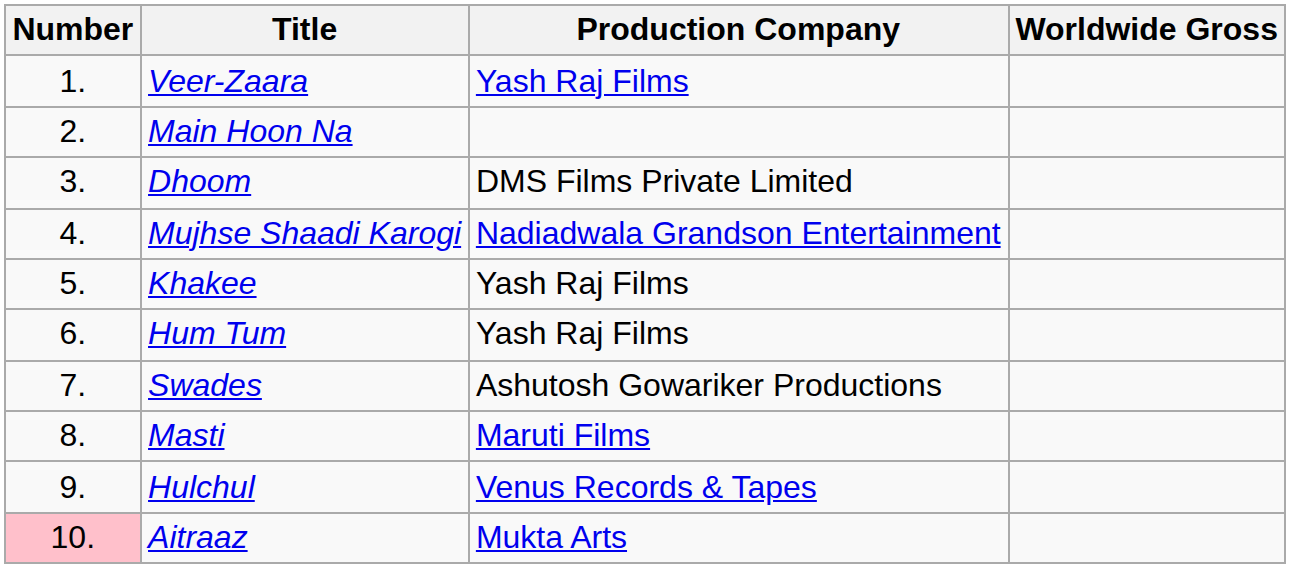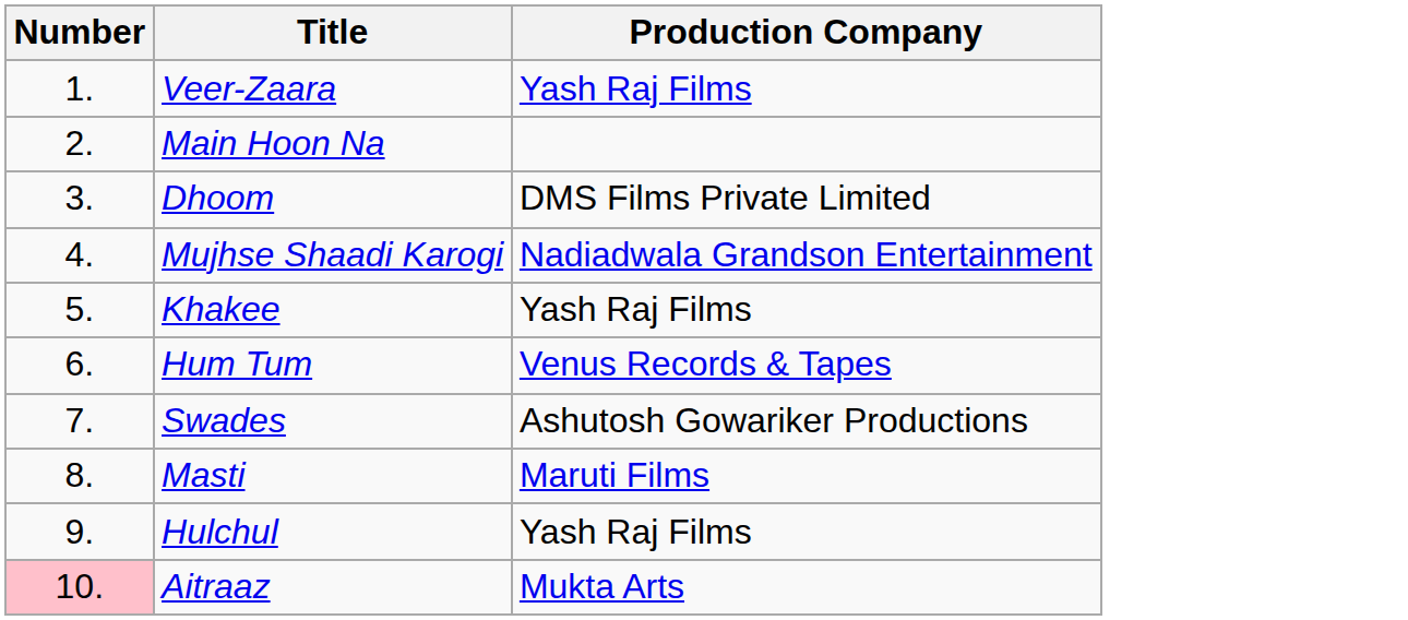- column: Worldwide Gross
Hum Tum | Production Company: Yash Raj Films -> Venus Records & Tapes
Hulchul | Production Company: Venus Records & Tapes -> Yash Raj Films
